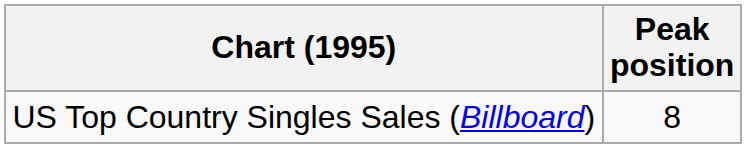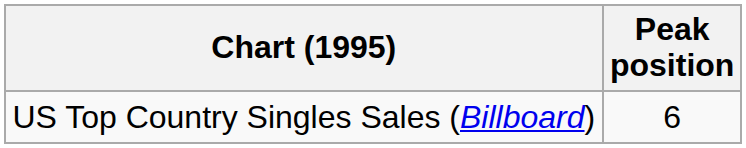US Top Country Singles Sales (Billboard) | Peak position: 8 -> 6
